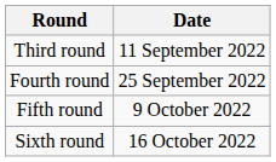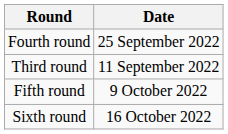rows swapped: Third round <-> Fourth round
